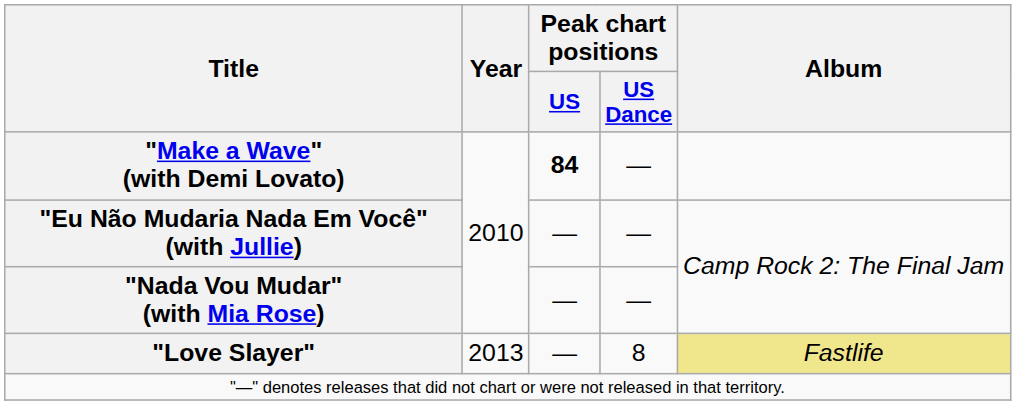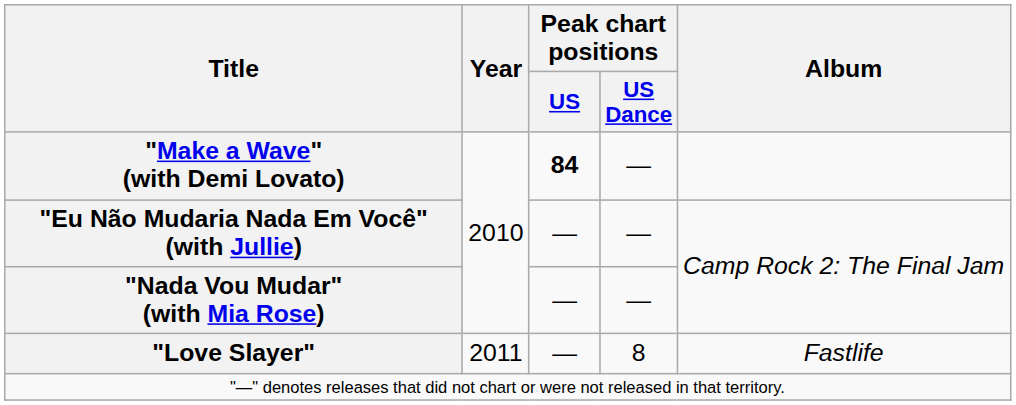"Love Slayer" | Year: 2013 -> 2011
"Love Slayer" | Album: khaki background -> no background
